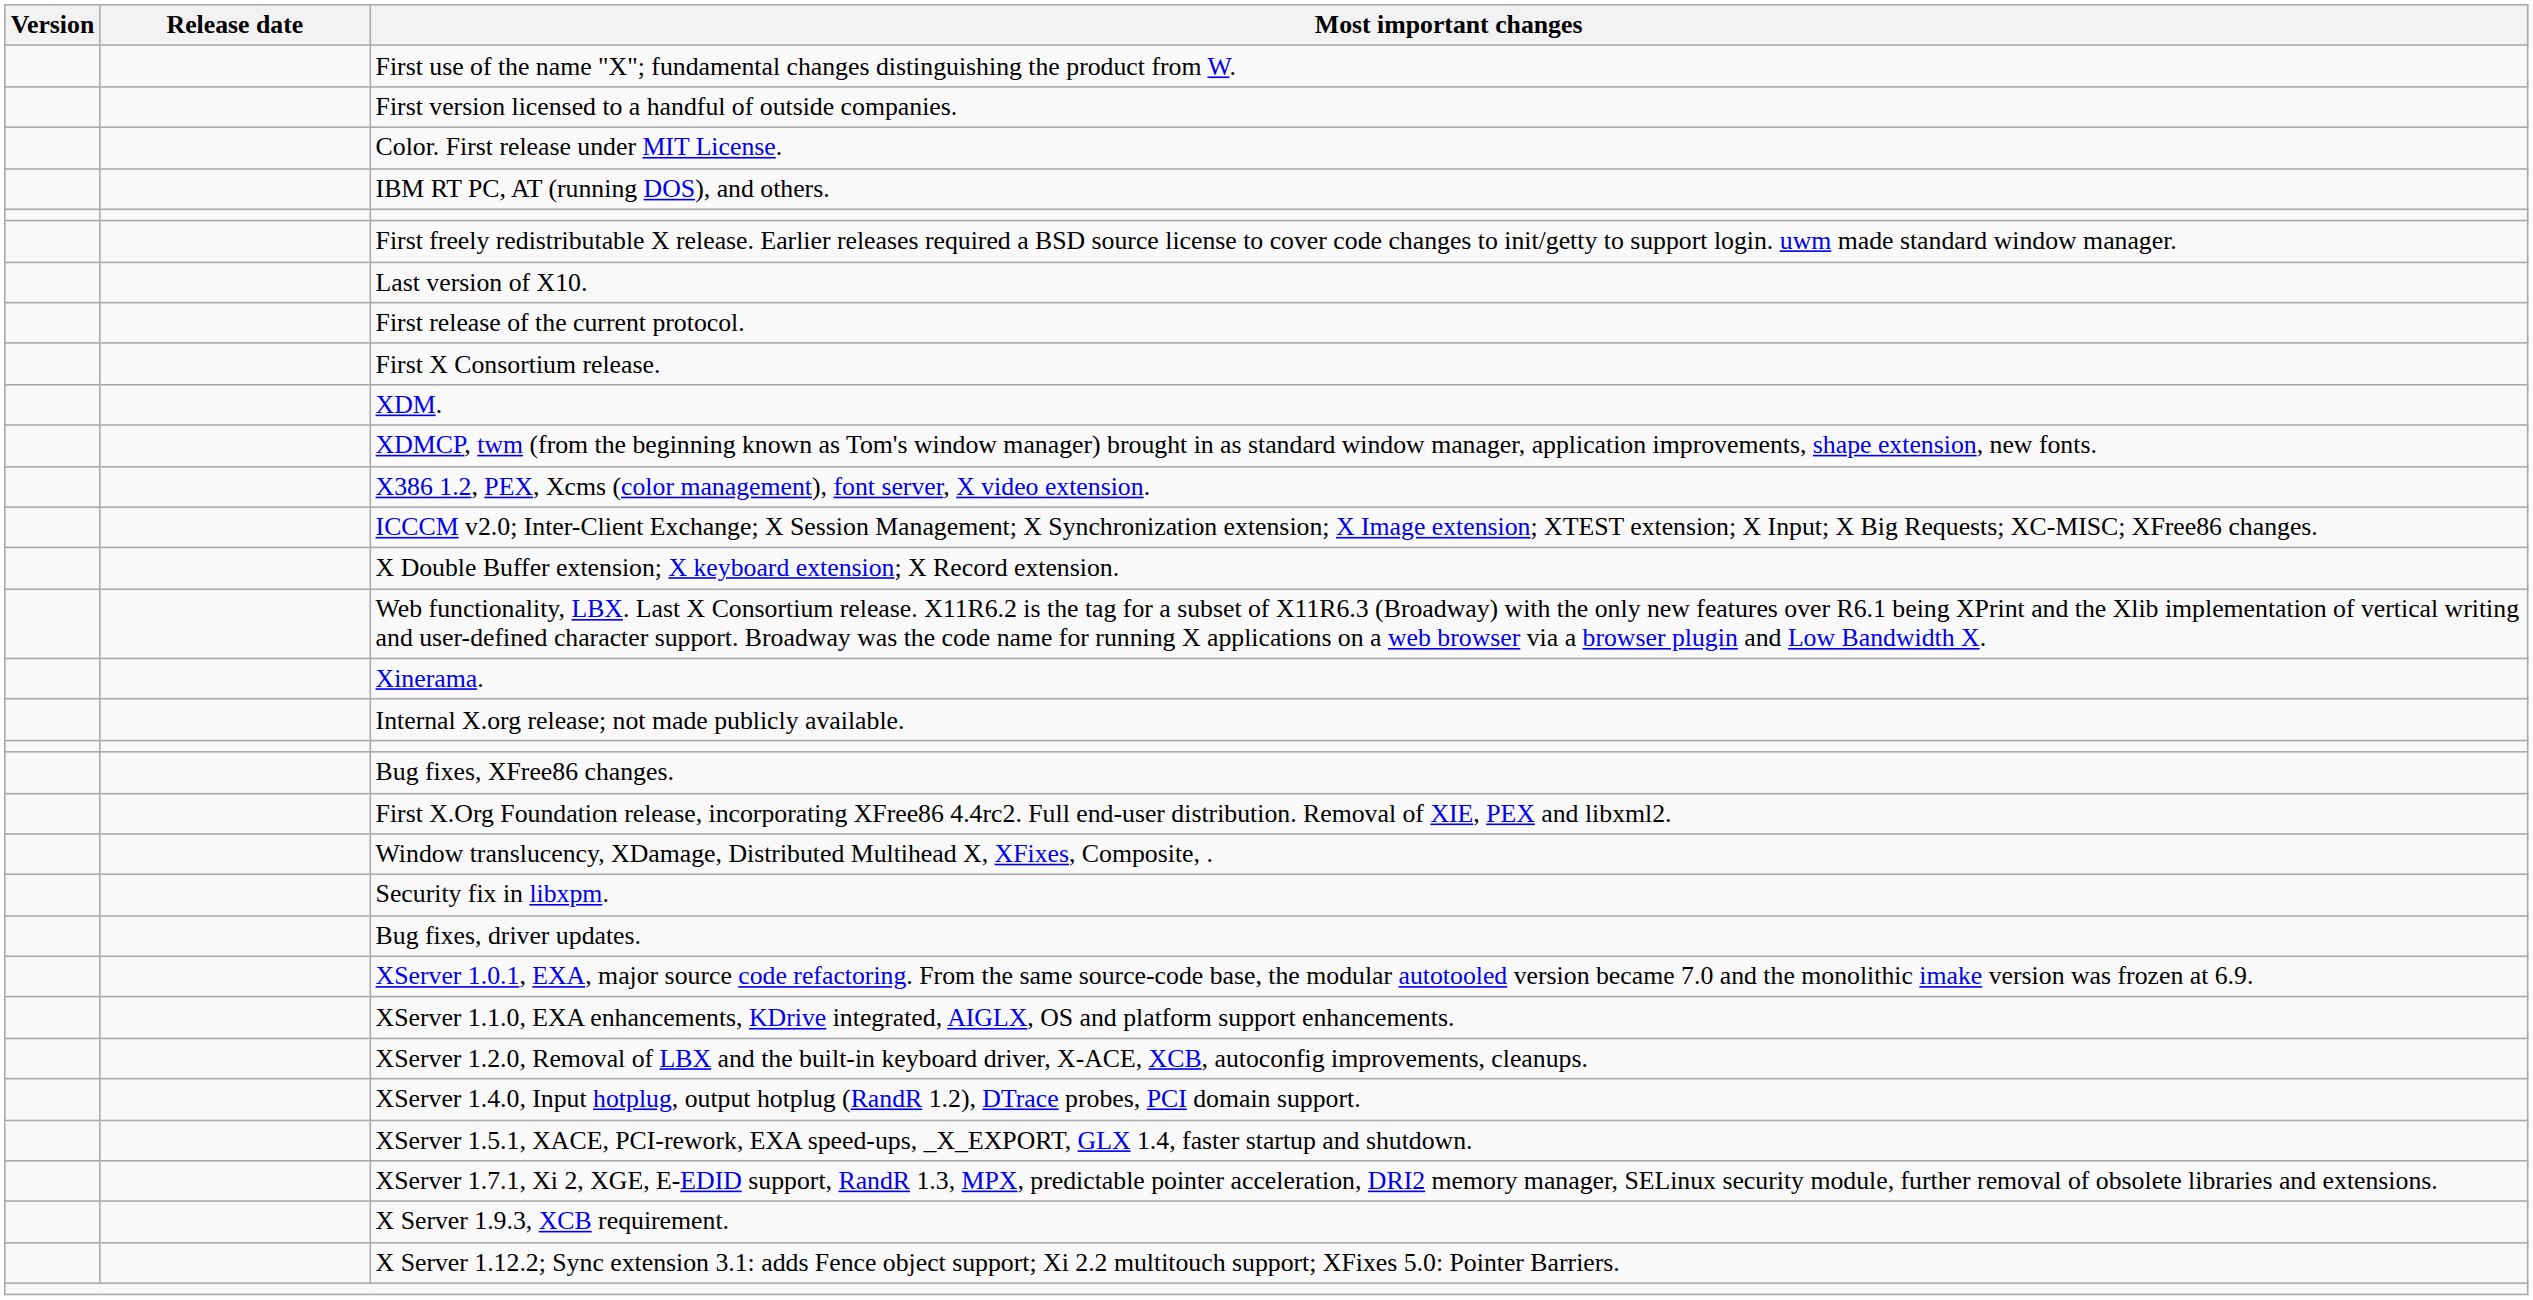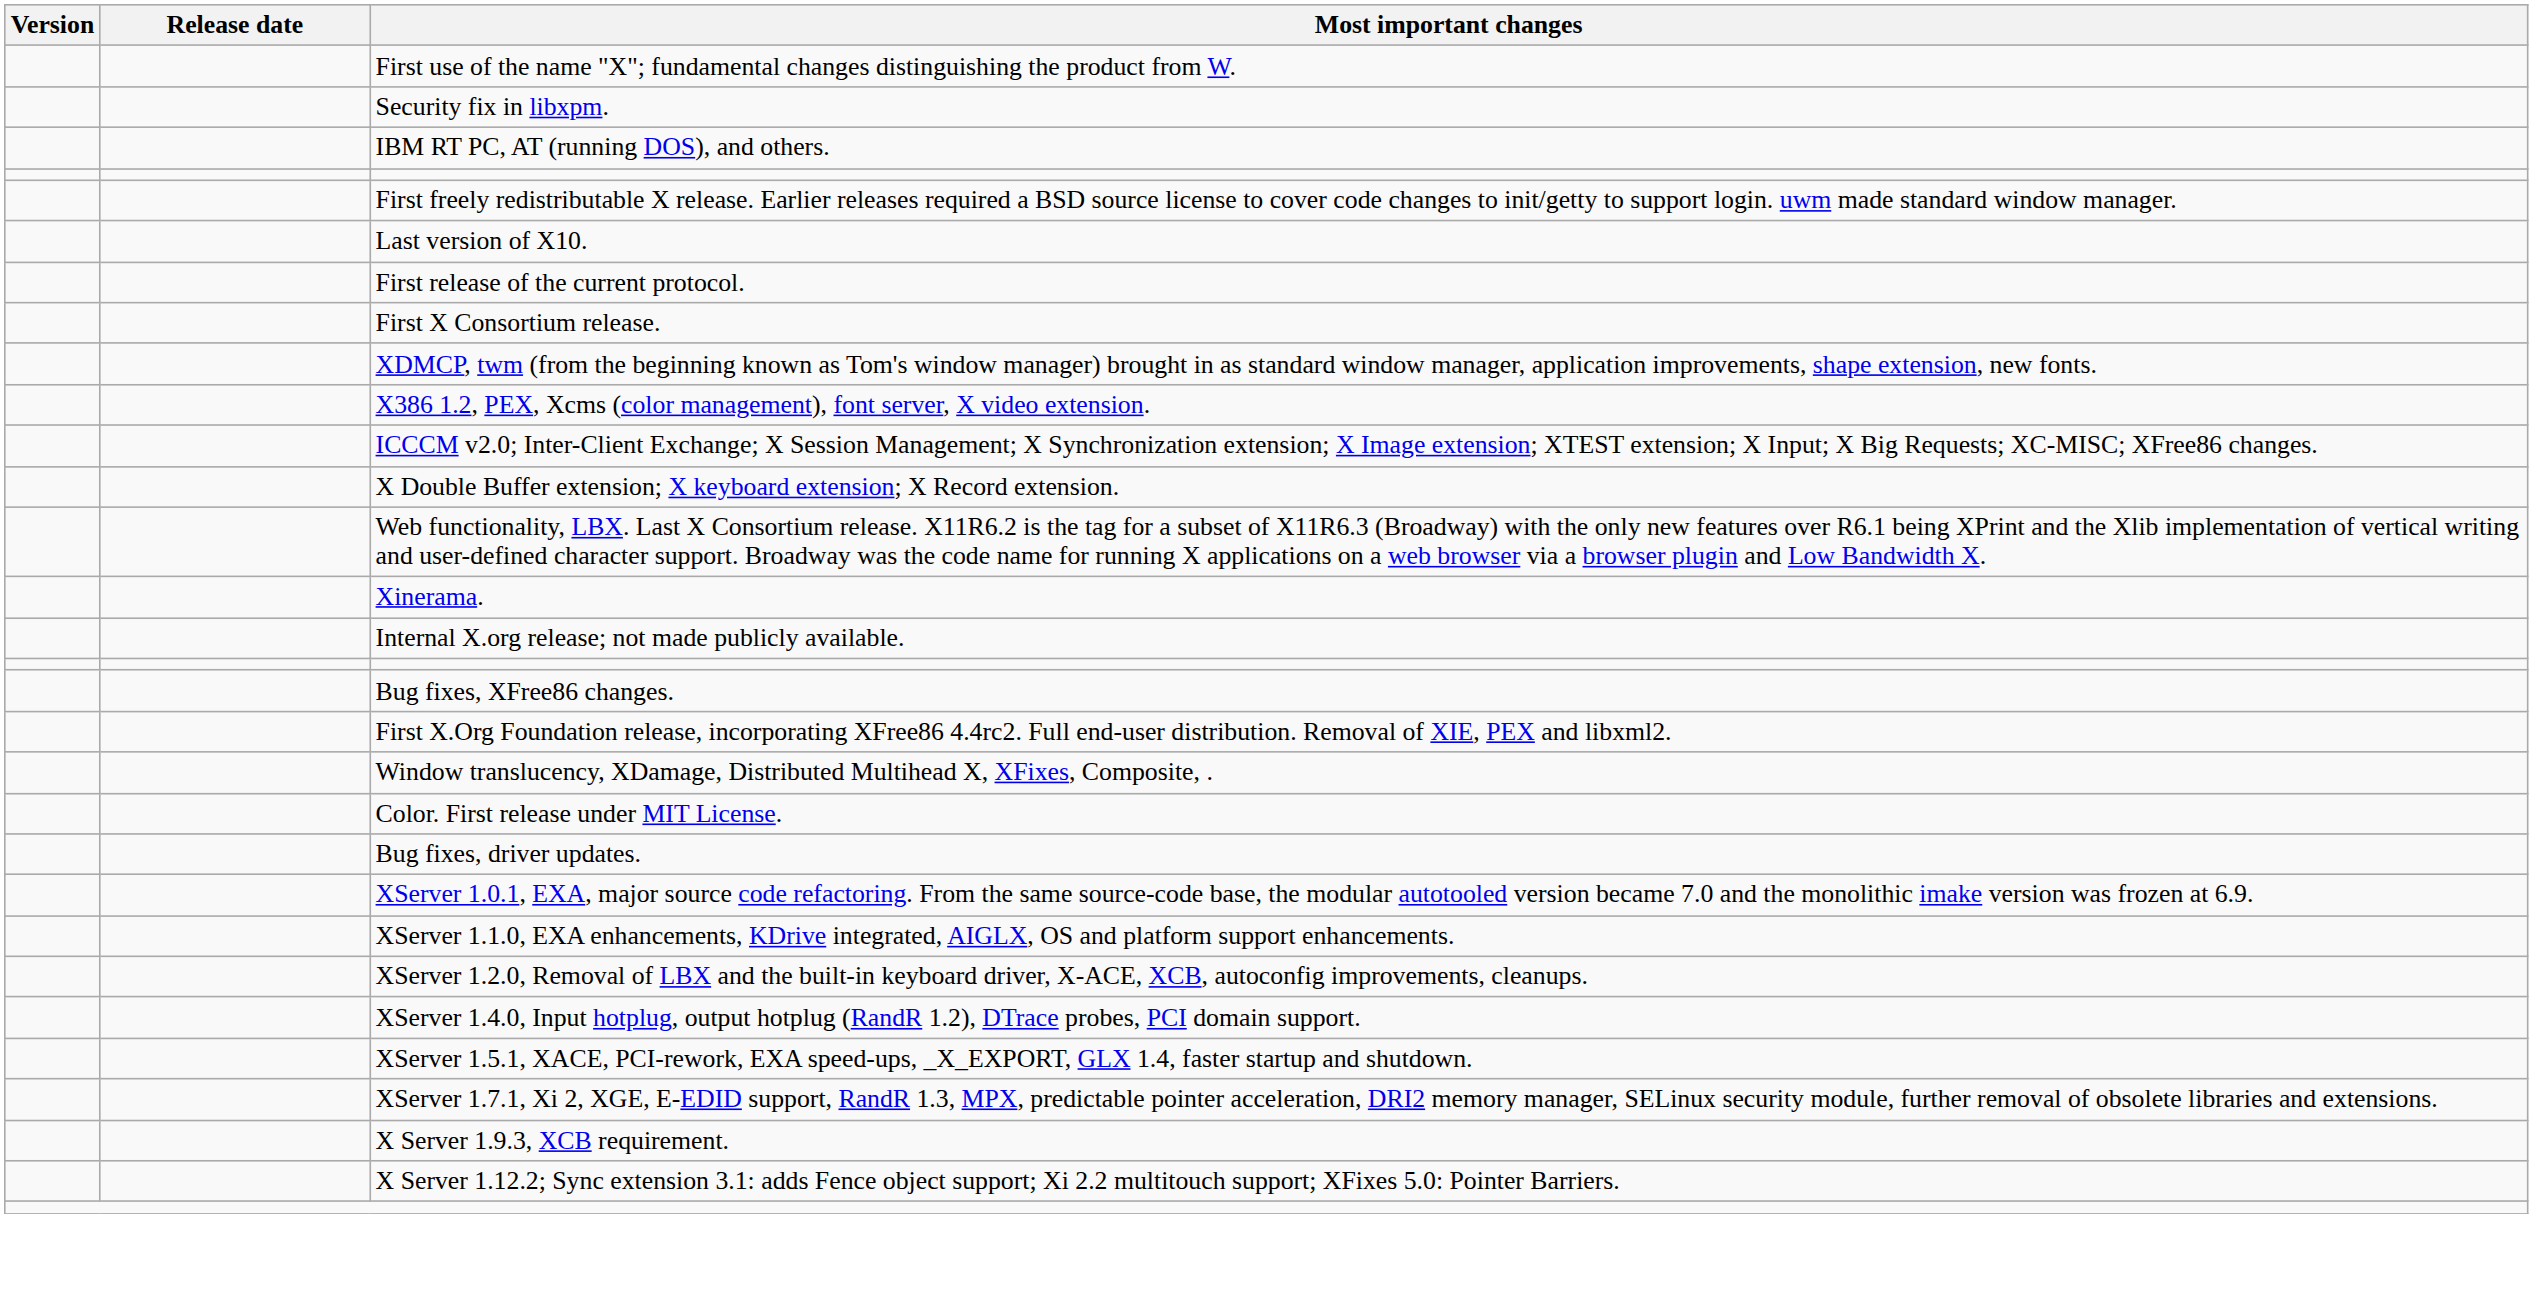- row: First version licensed to a handful of outside companies.
rows swapped: Color. First release under MIT License. <-> Security fix in libxpm.
- row: XDM.
